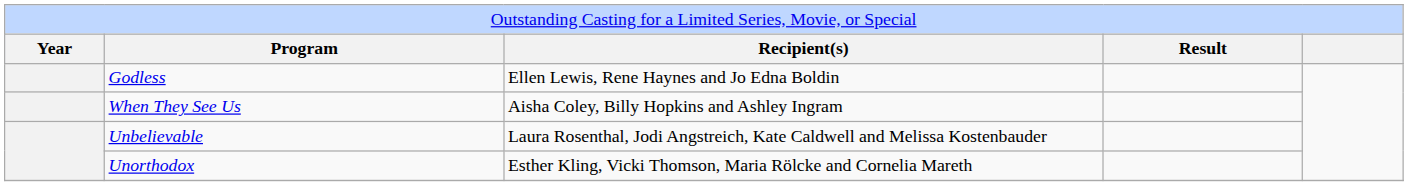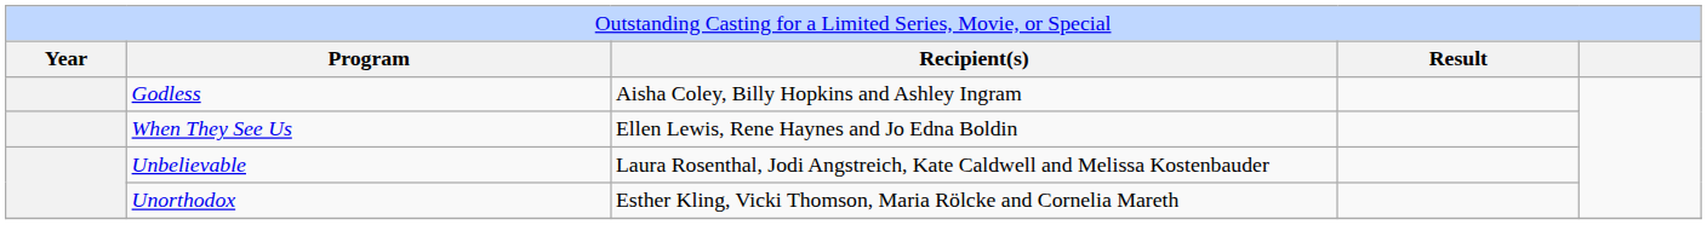Godless | column 3: Ellen Lewis, Rene Haynes and Jo Edna Boldin -> Aisha Coley, Billy Hopkins and Ashley Ingram
When They See Us | column 3: Aisha Coley, Billy Hopkins and Ashley Ingram -> Ellen Lewis, Rene Haynes and Jo Edna Boldin
